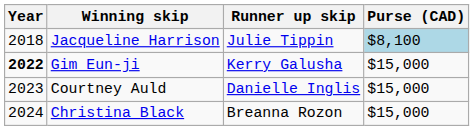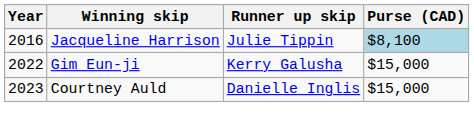Jacqueline Harrison | Year: 2018 -> 2016
Gim Eun-ji | Year: bold -> normal
- row: 2024 | Christina Black | Breanna Rozon | $15,000
